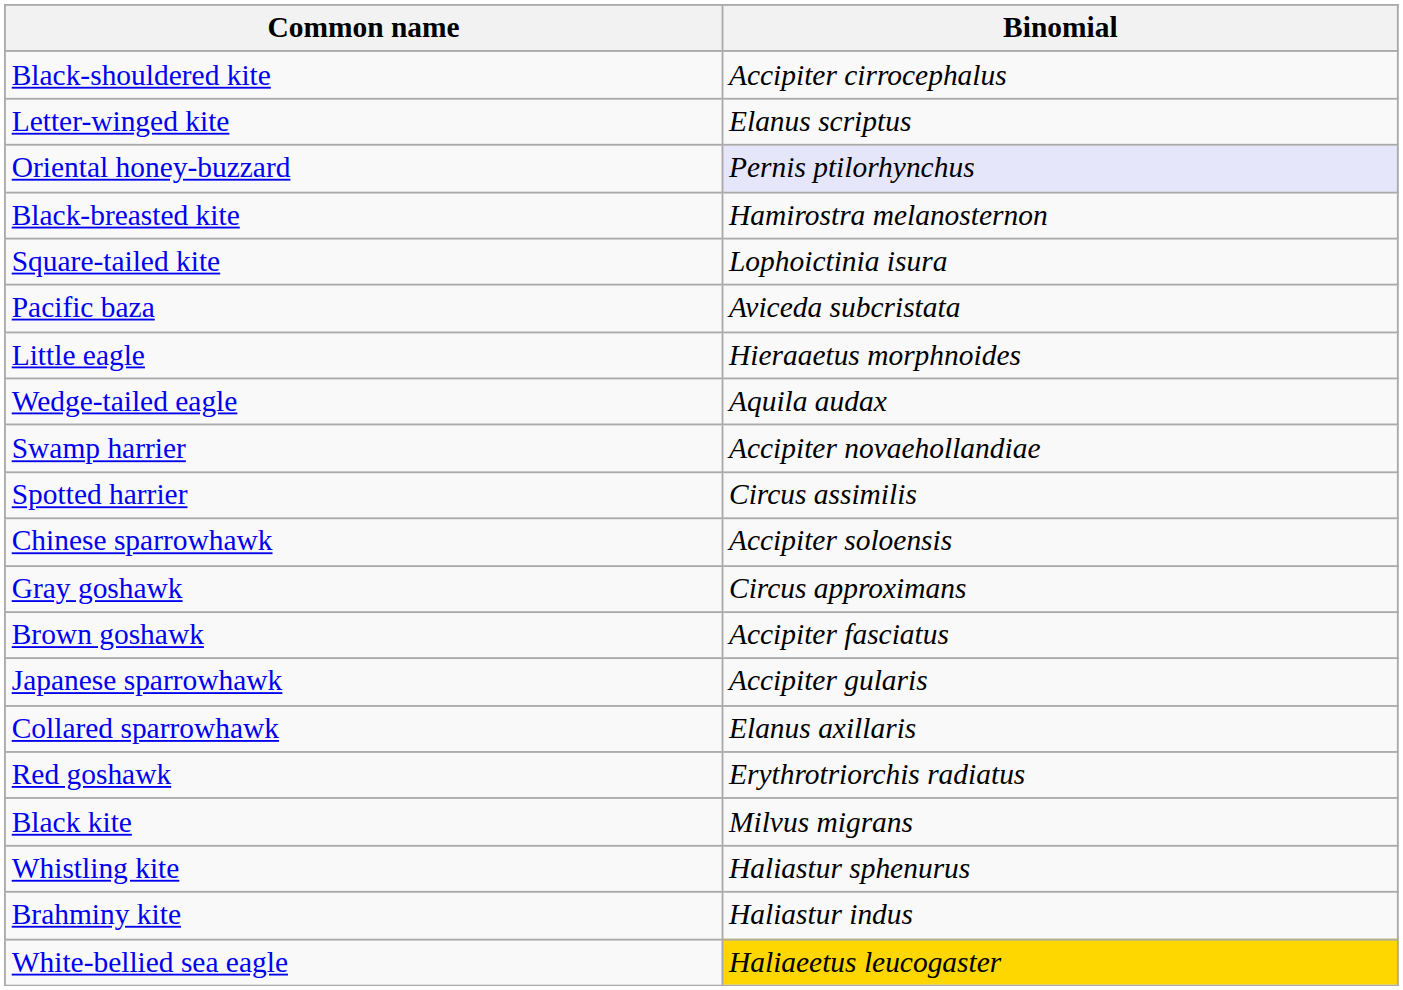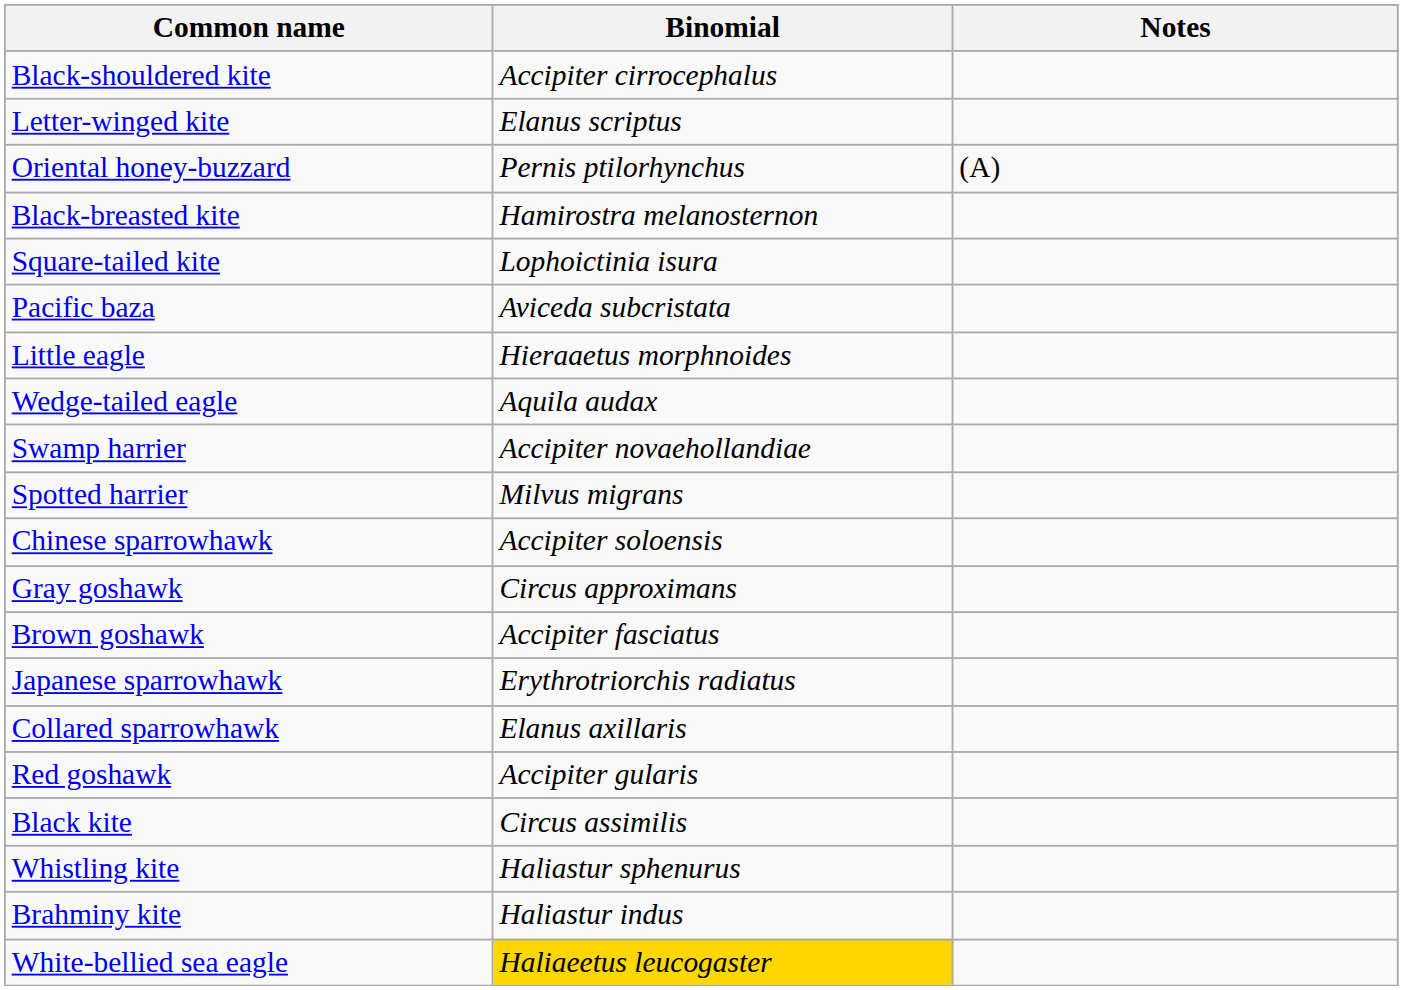+ column: Notes | (A)
Oriental honey-buzzard | Binomial: lavender background -> no background
Spotted harrier | Binomial: Circus assimilis -> Milvus migrans
Japanese sparrowhawk | Binomial: Accipiter gularis -> Erythrotriorchis radiatus
Red goshawk | Binomial: Erythrotriorchis radiatus -> Accipiter gularis
Black kite | Binomial: Milvus migrans -> Circus assimilis
